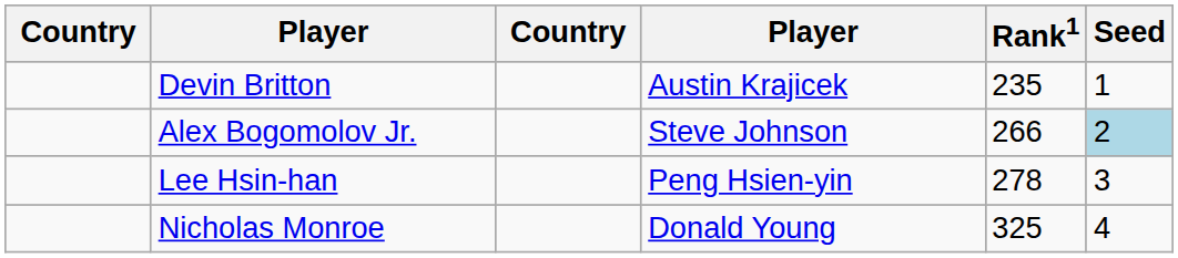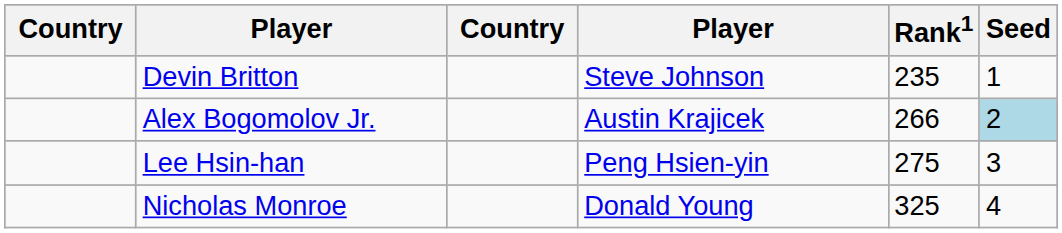Devin Britton | column 4: Austin Krajicek -> Steve Johnson
Alex Bogomolov Jr. | column 4: Steve Johnson -> Austin Krajicek
Lee Hsin-han | Rank1: 278 -> 275
